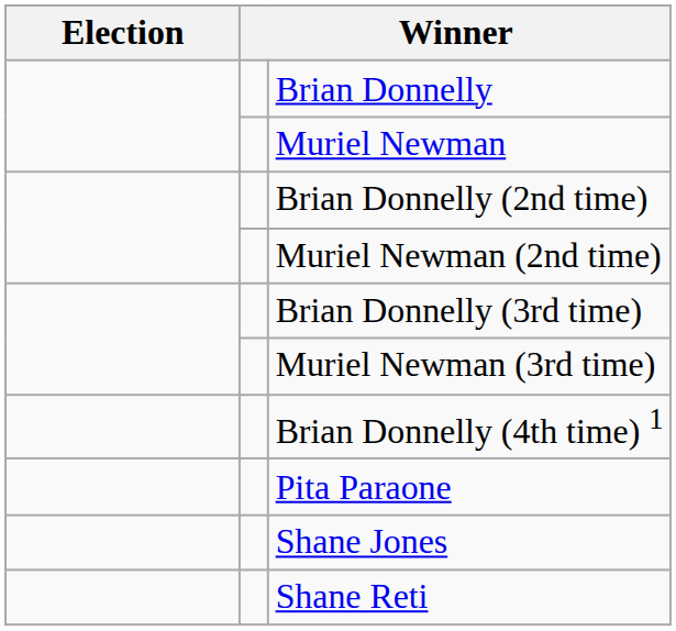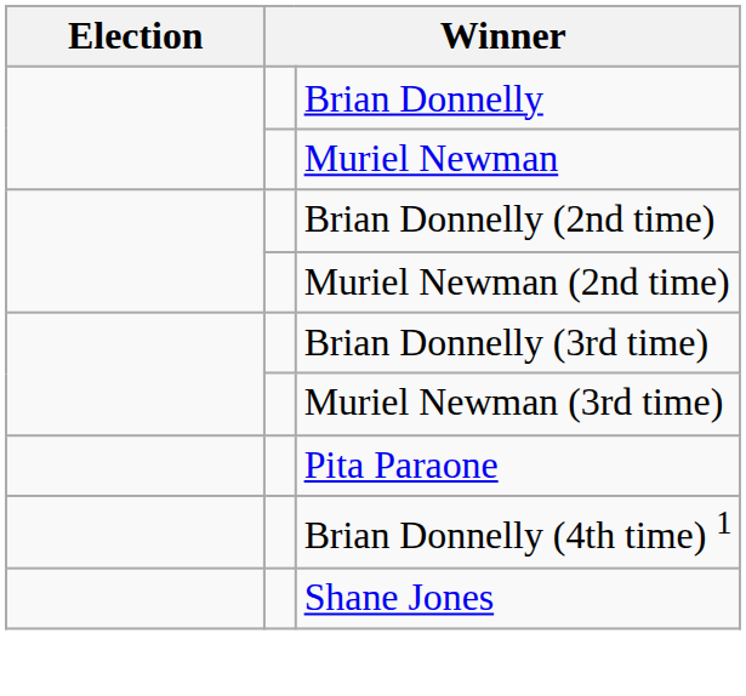rows swapped: Brian Donnelly (4th time) 1 <-> Pita Paraone
- row: Shane Reti
